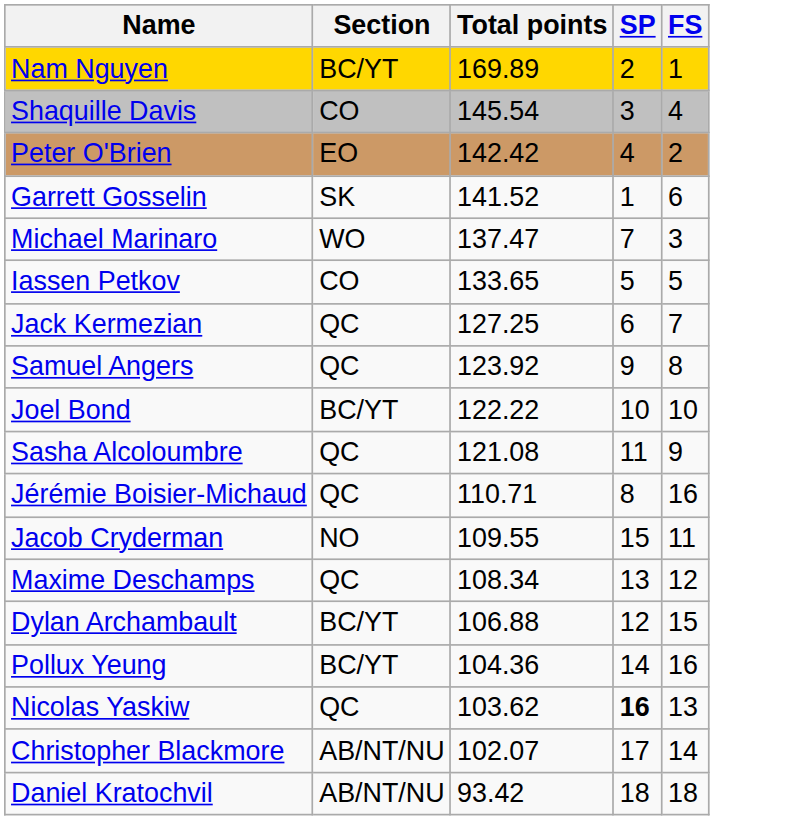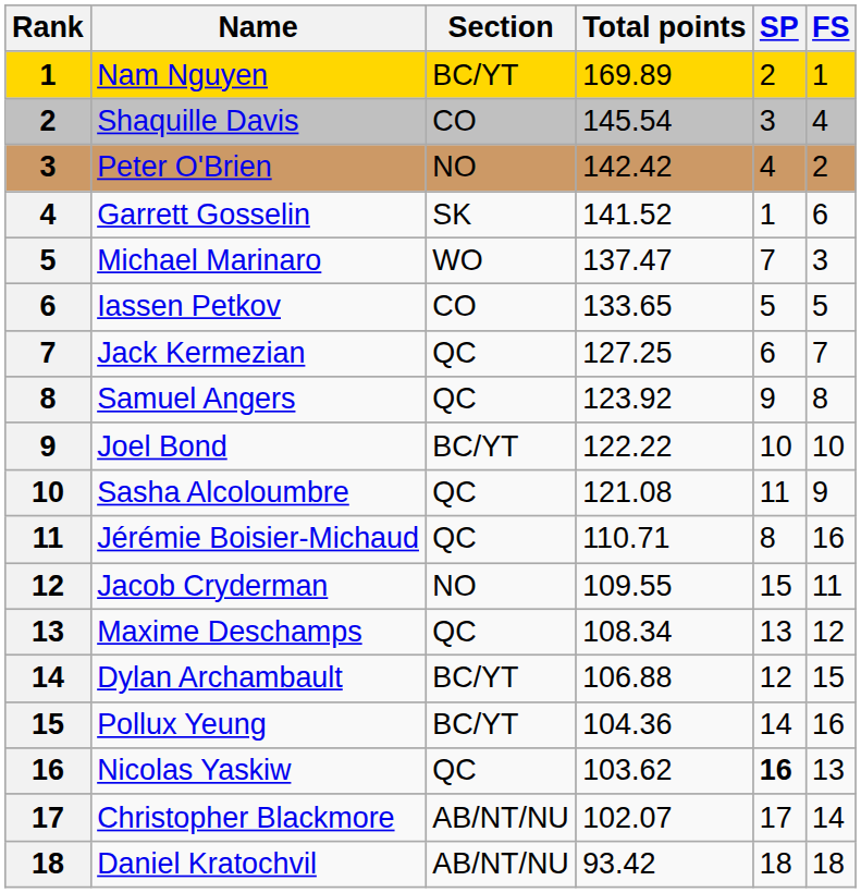+ column: Rank | 1 | 2 | 3 | 4 | 5 | 6 | 7 | 8 | 9 | 10 | 11 | 12 | 13 | 14 | 15 | 16 | 17 | 18
Peter O'Brien | Section: EO -> NO
